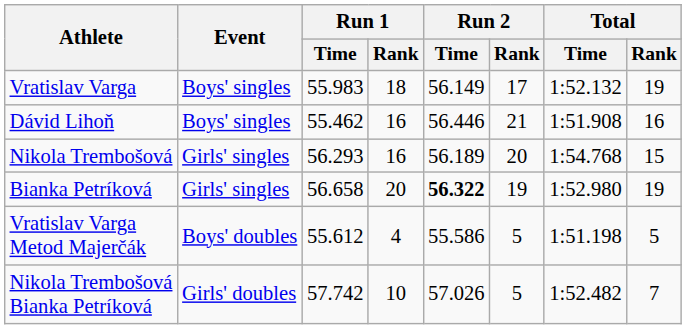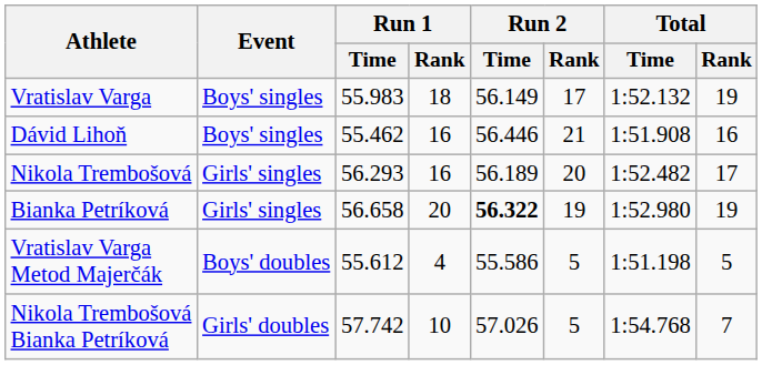Nikola Trembošová | Total / Time: 1:54.768 -> 1:52.482
Nikola Trembošová | Total / Rank: 15 -> 17
Nikola Trembošová Bianka Petríková | Total / Time: 1:52.482 -> 1:54.768
